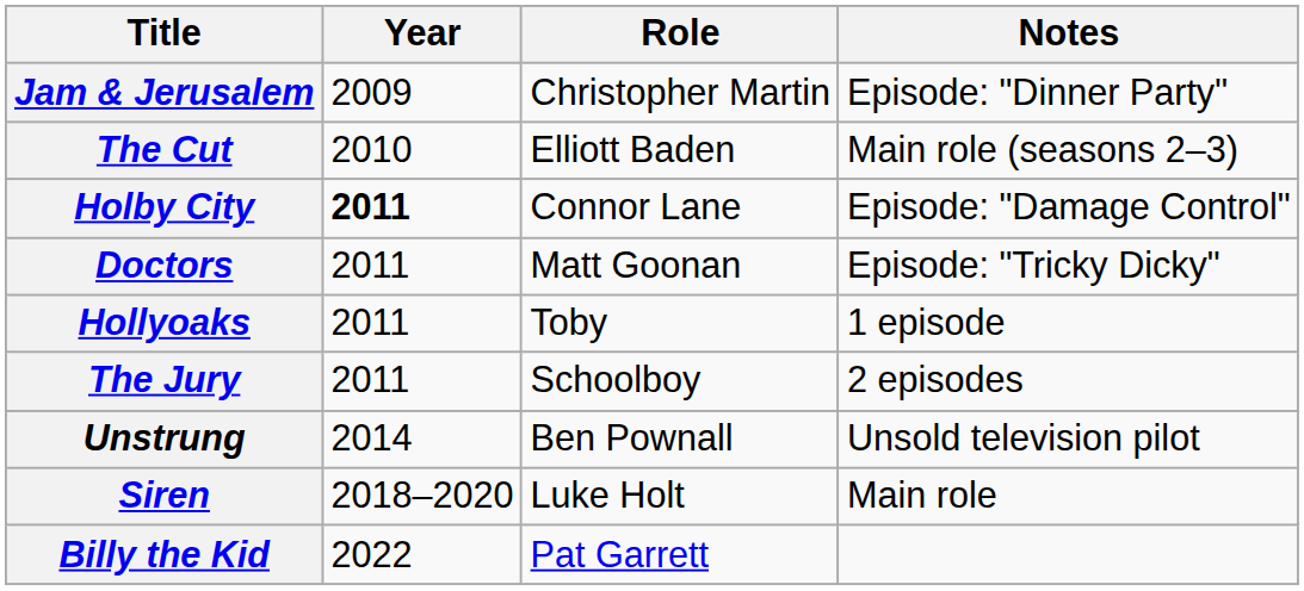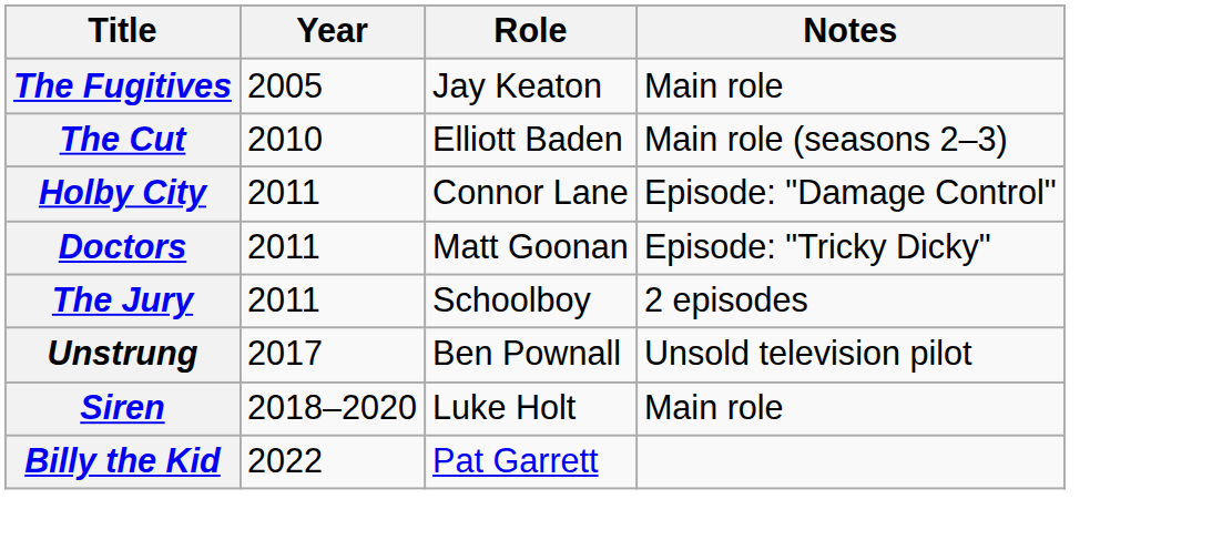+ row: The Fugitives | 2005 | Jay Keaton | Main role
- row: Jam & Jerusalem | 2009 | Christopher Martin | Episode: "Dinner Party"
Holby City | Year: bold -> normal
- row: Hollyoaks | 2011 | Toby | 1 episode
Unstrung | Year: 2014 -> 2017
